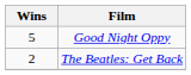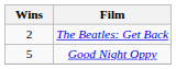rows swapped: Good Night Oppy <-> The Beatles: Get Back
